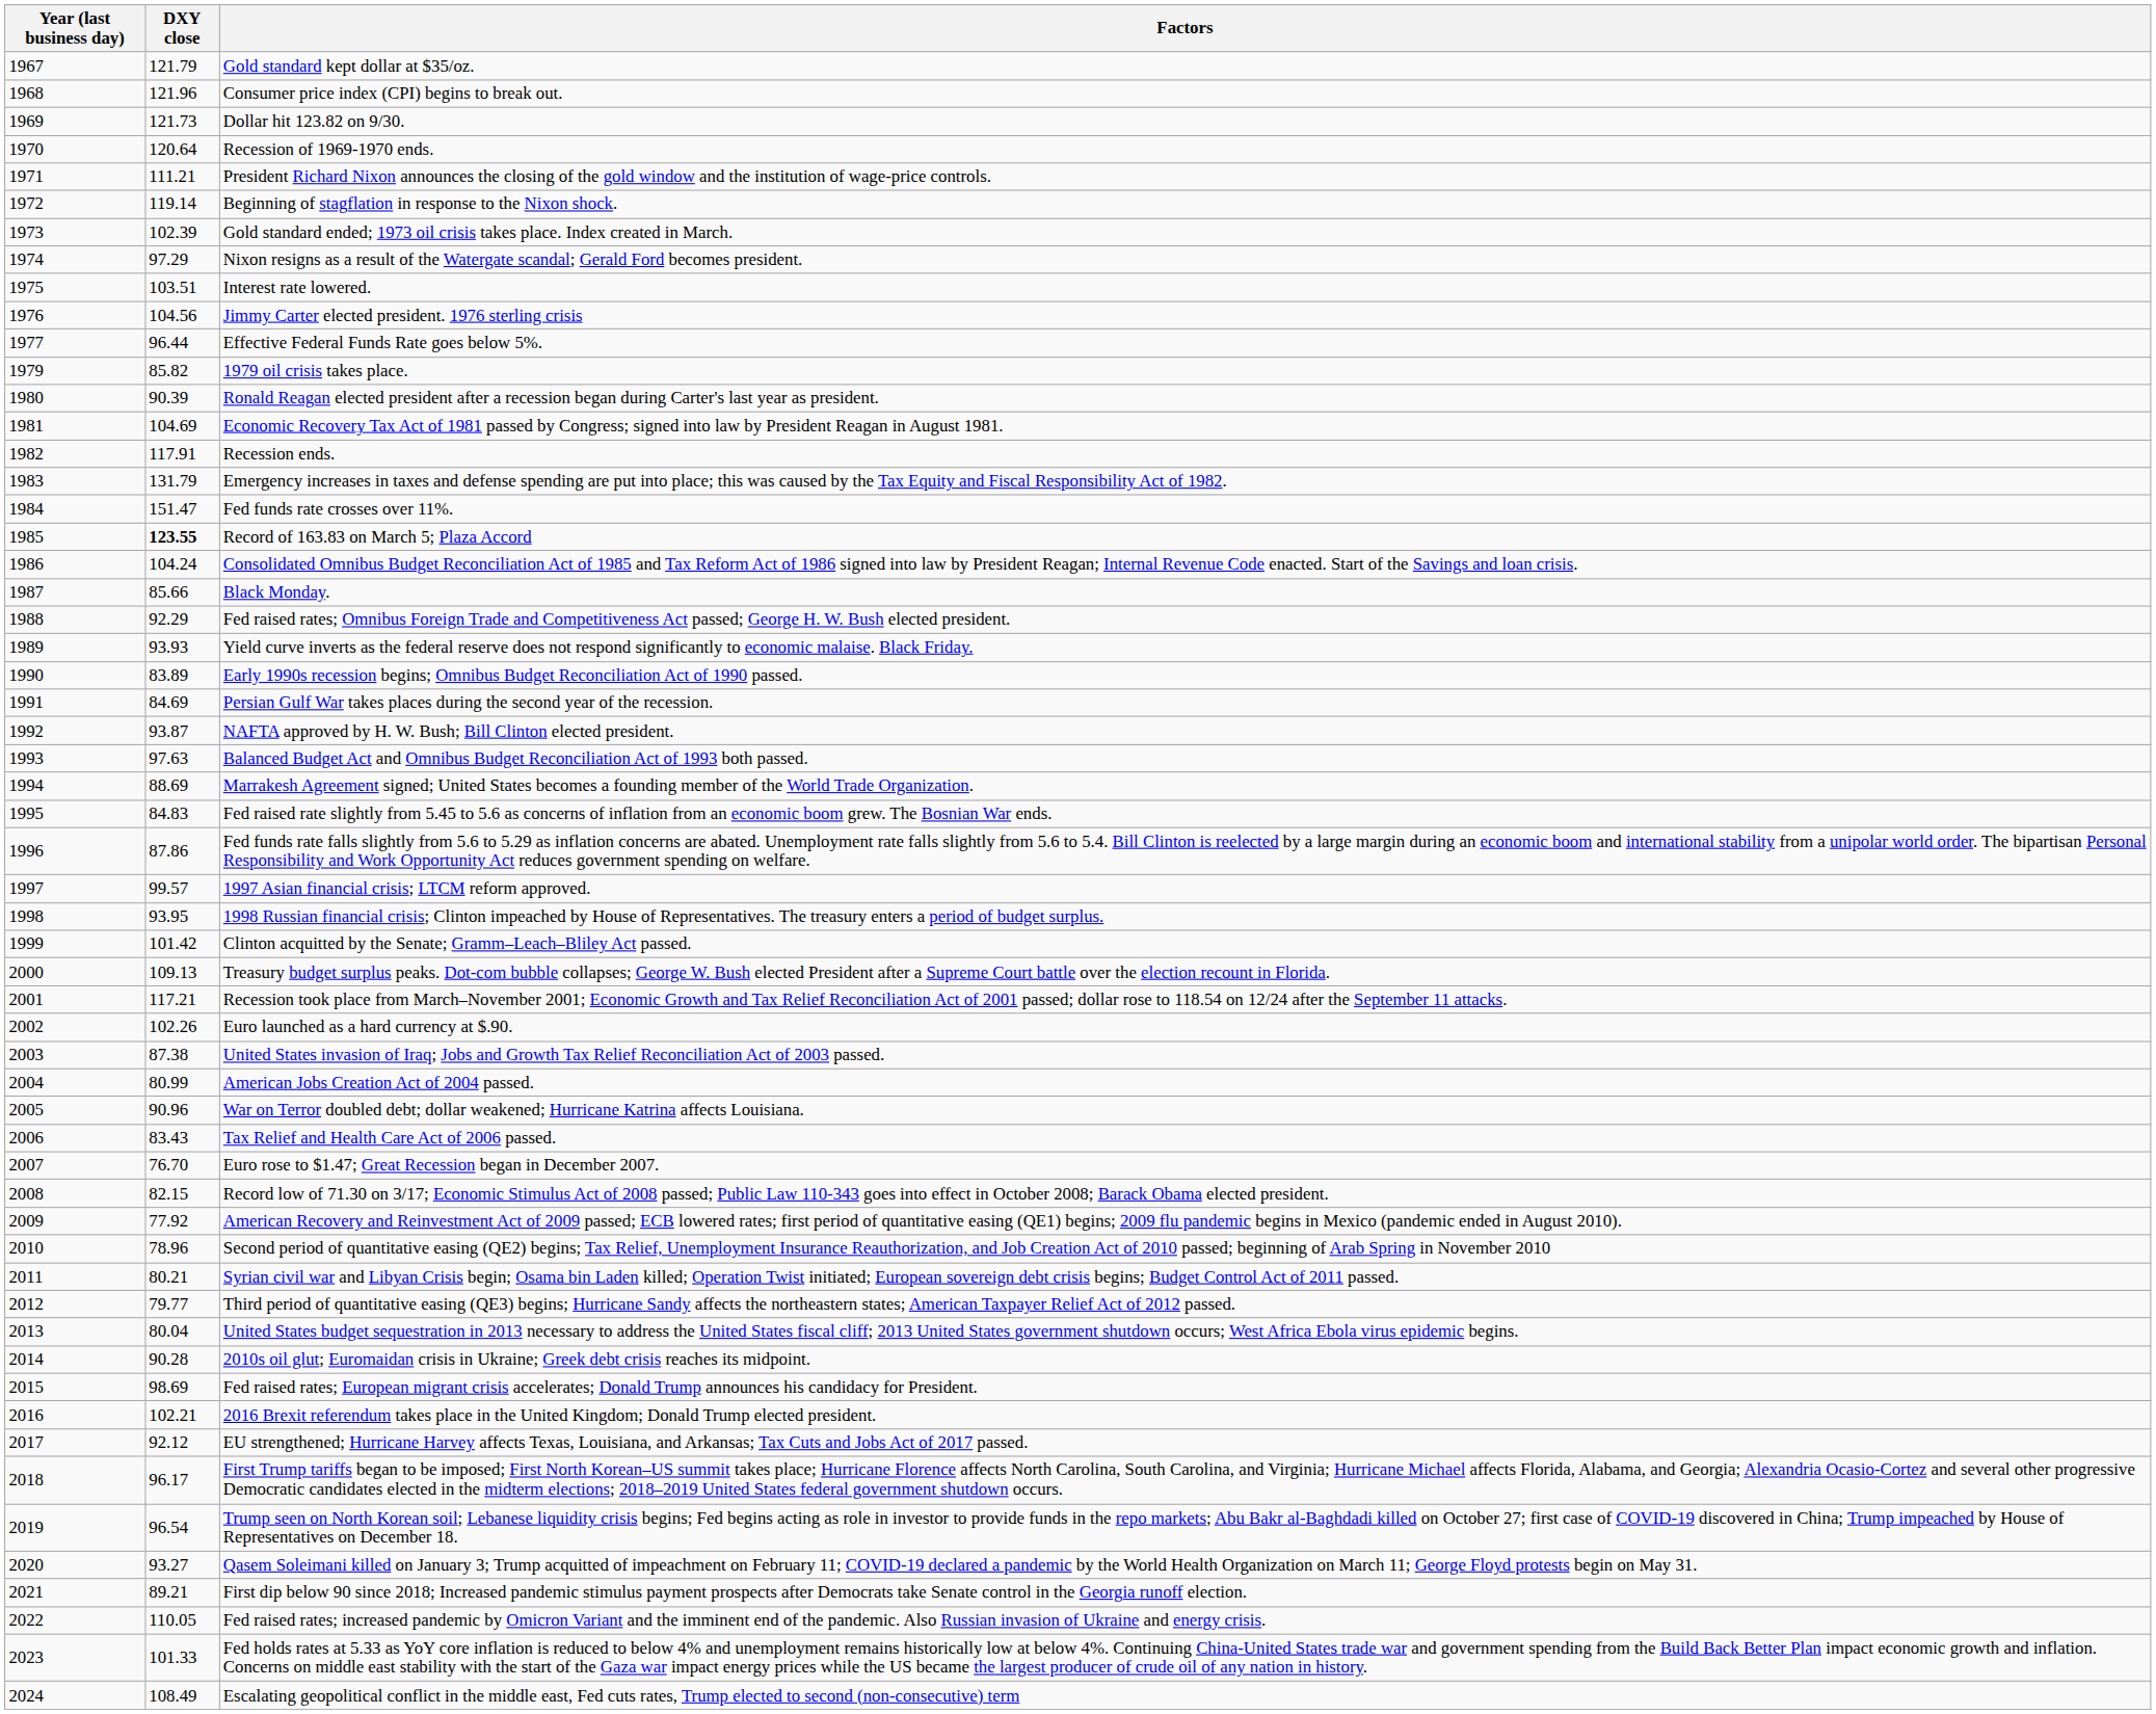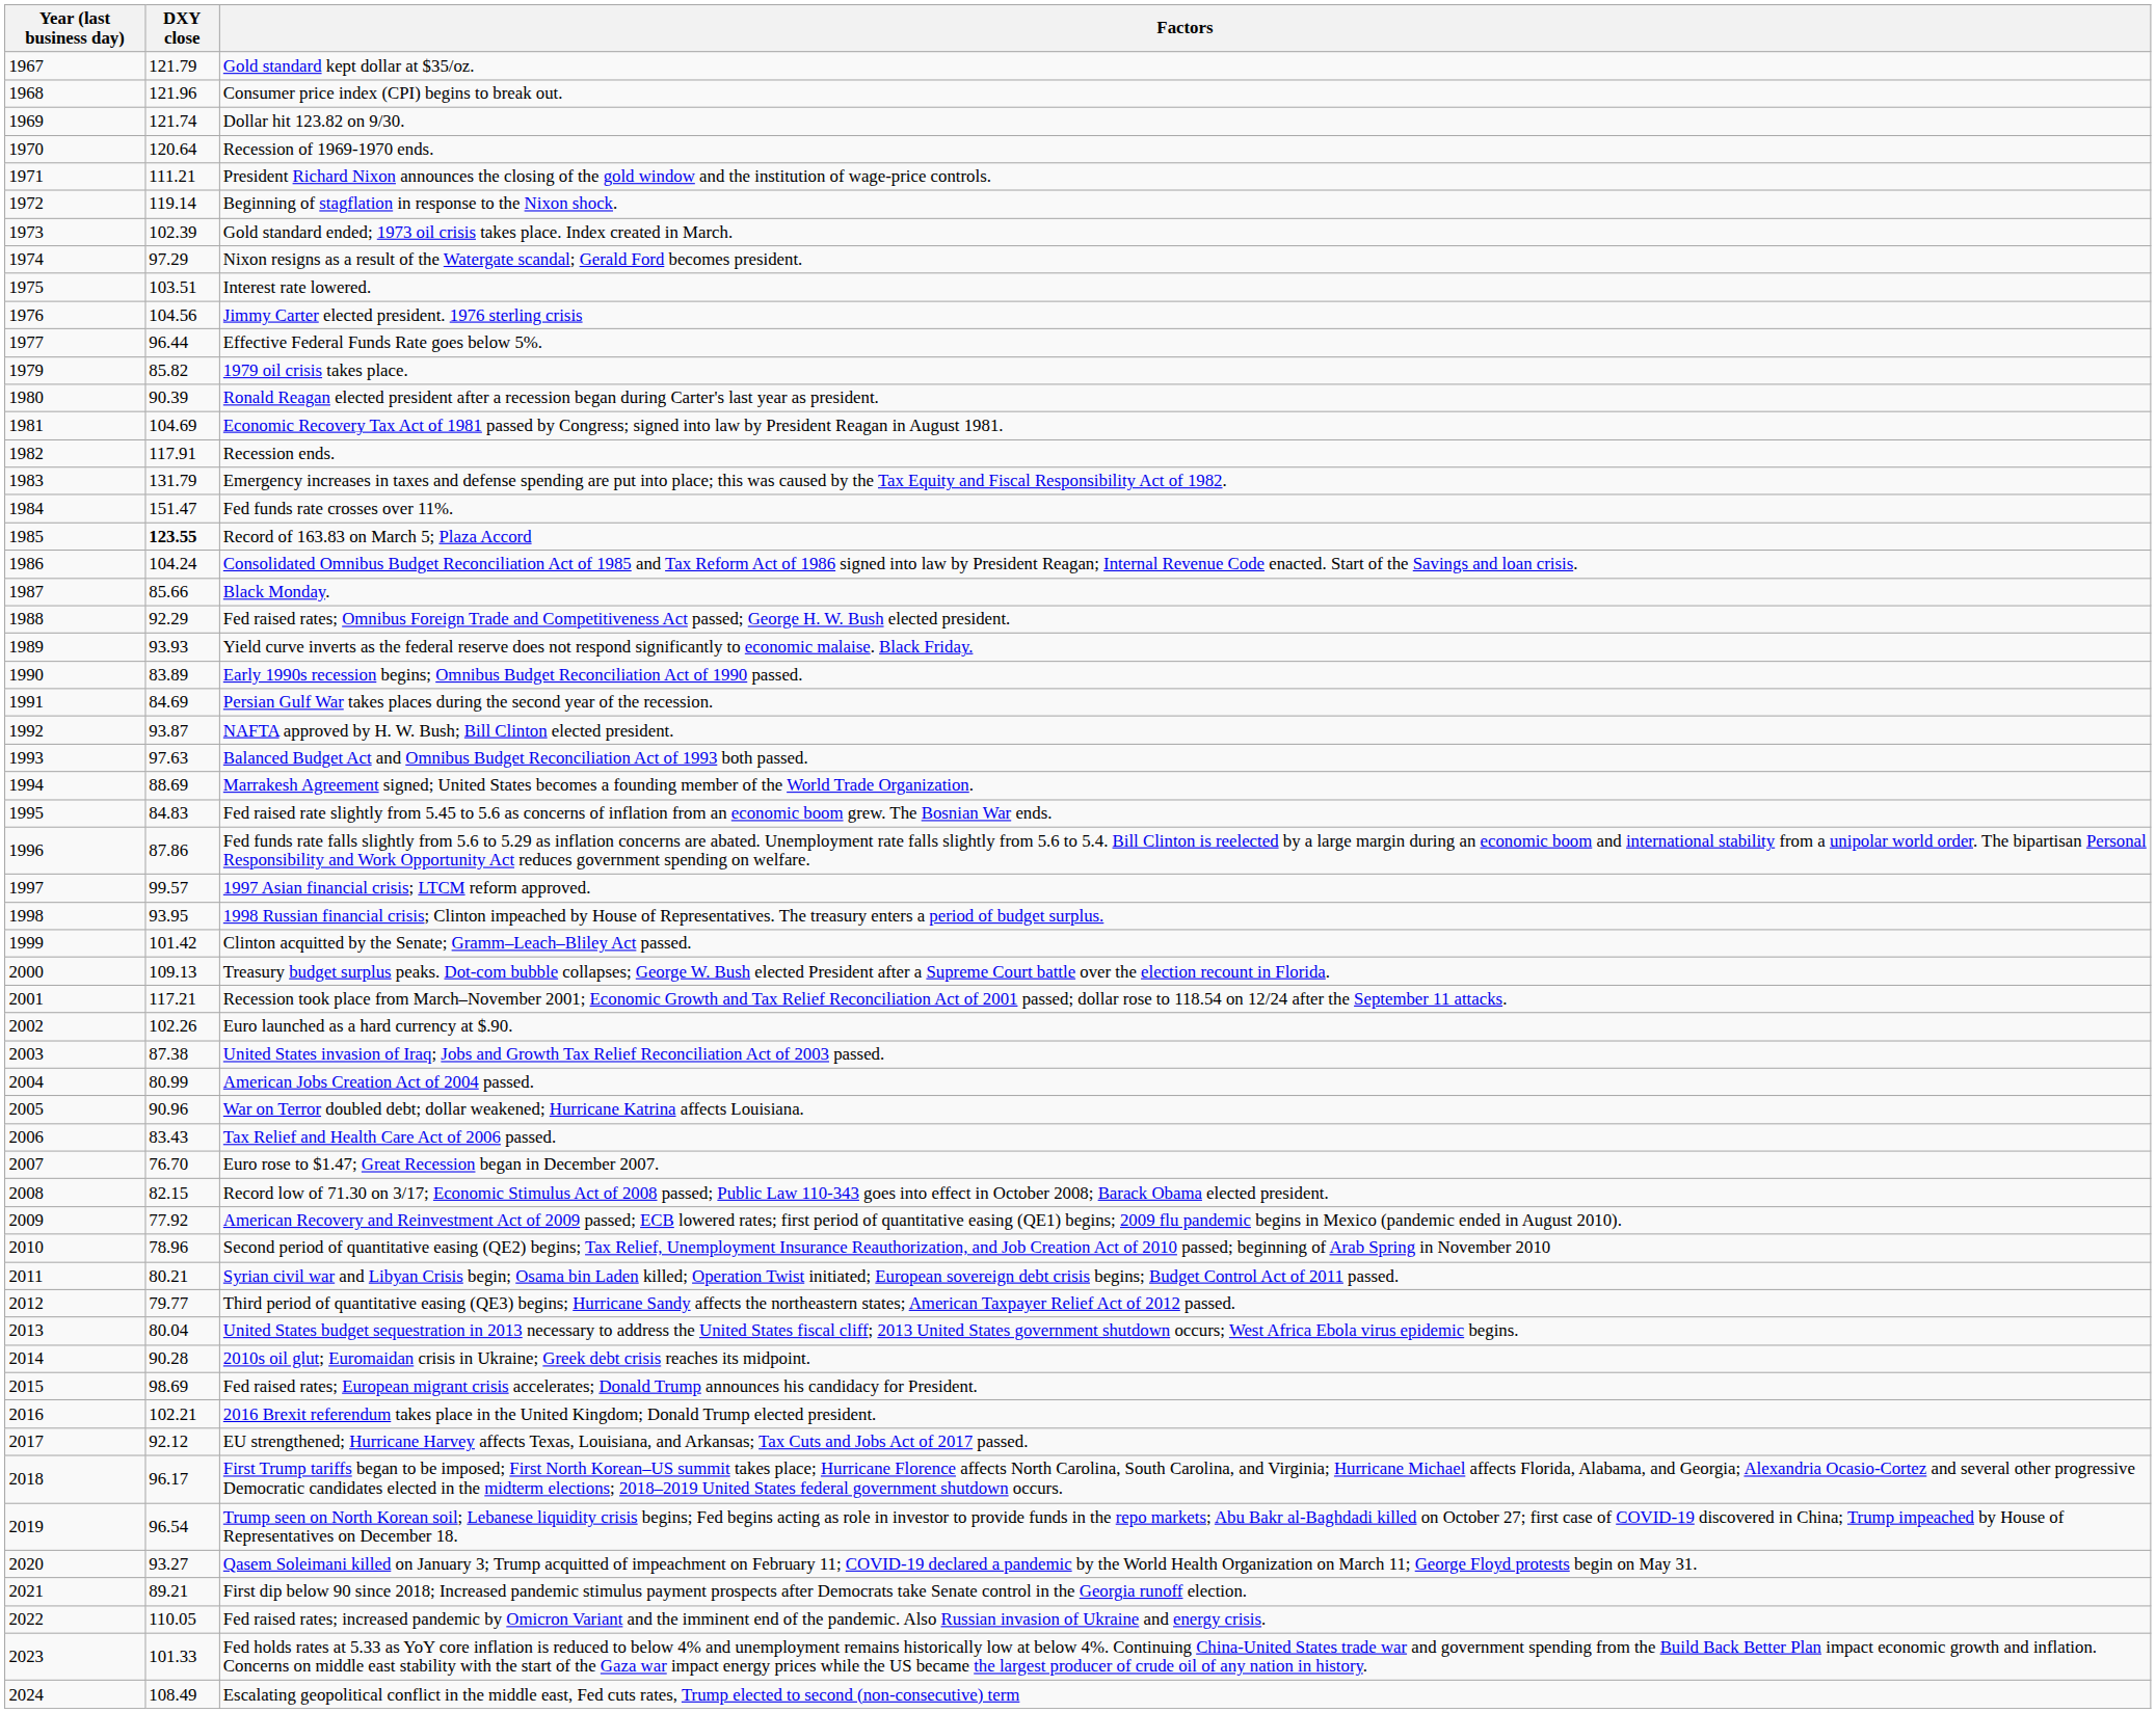Dollar hit 123.82 on 9/30. | DXY close: 121.73 -> 121.74
